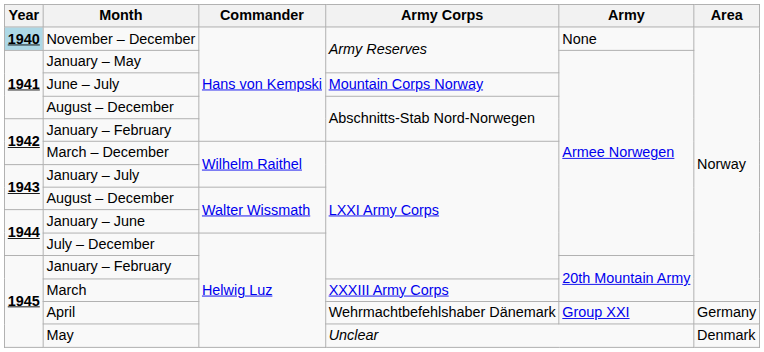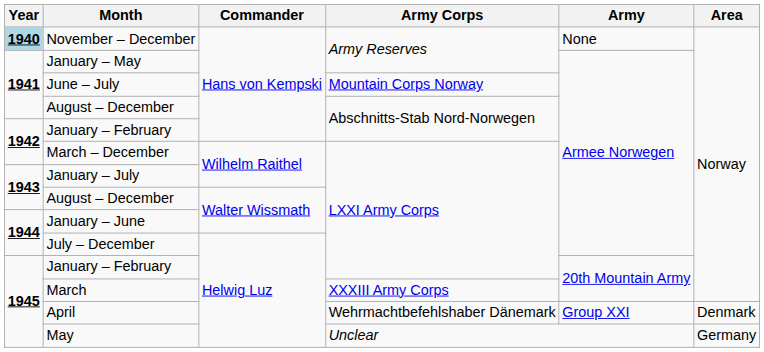April | Area: Germany -> Denmark
May | Area: Denmark -> Germany
